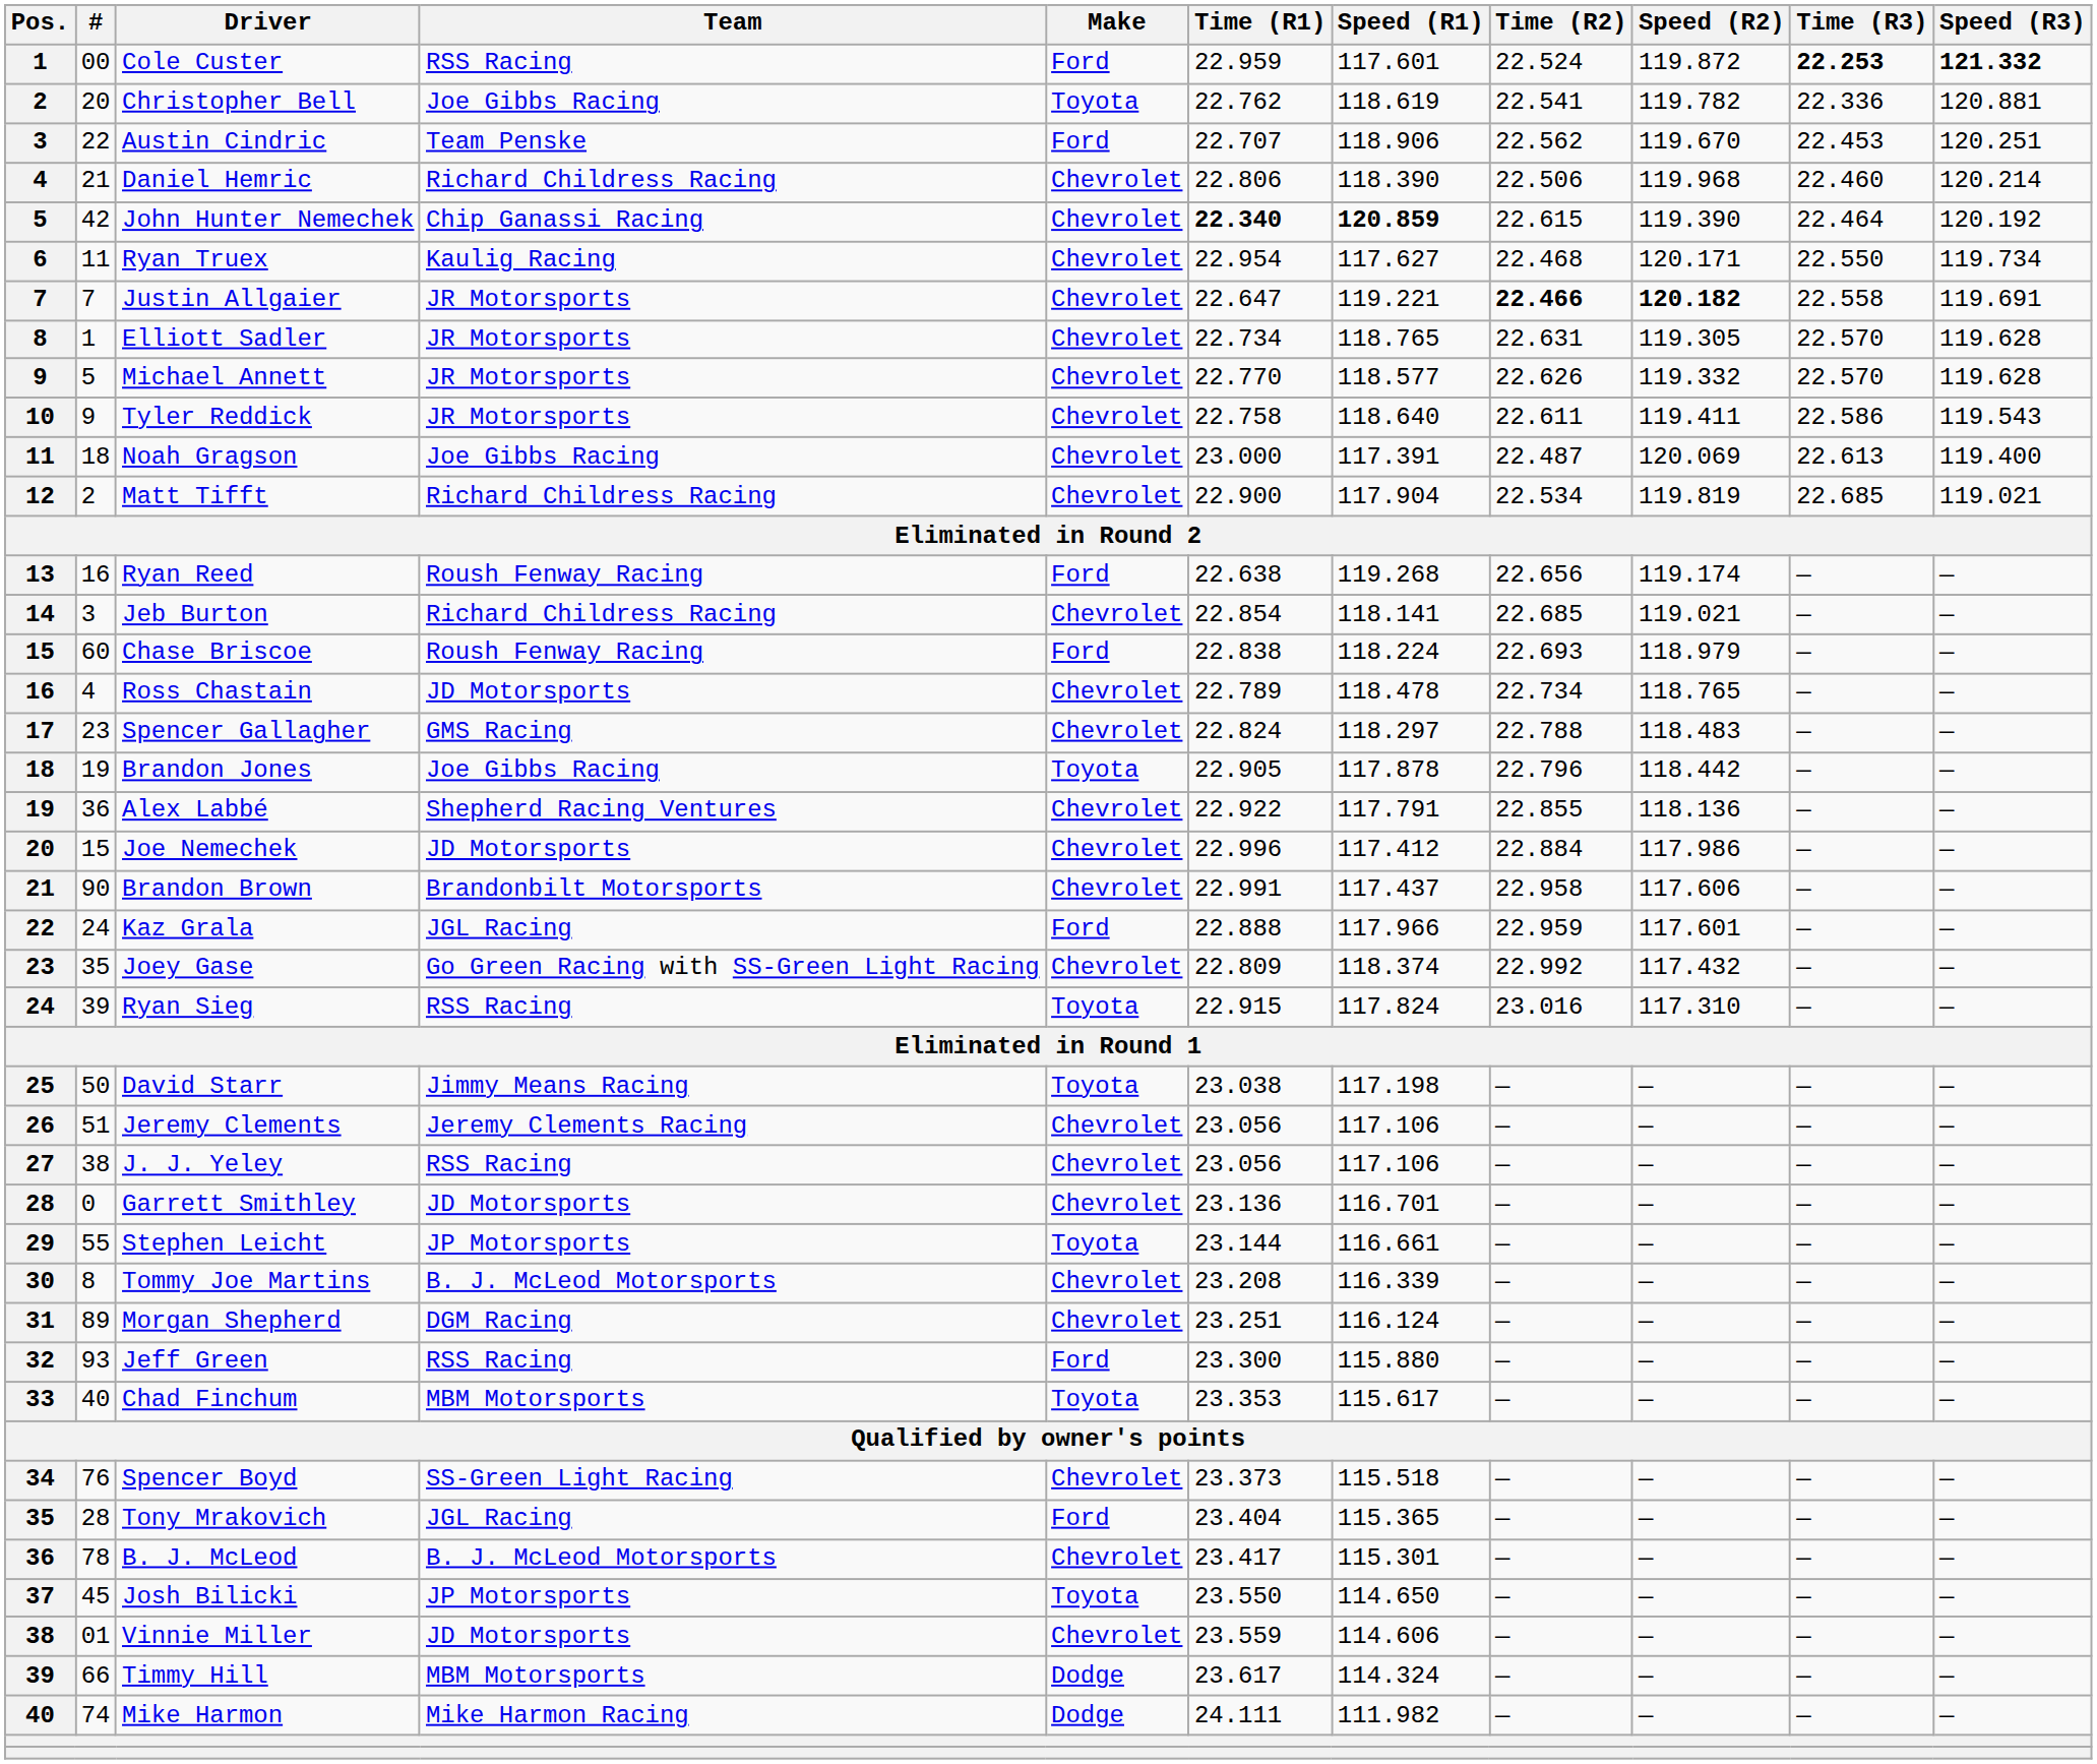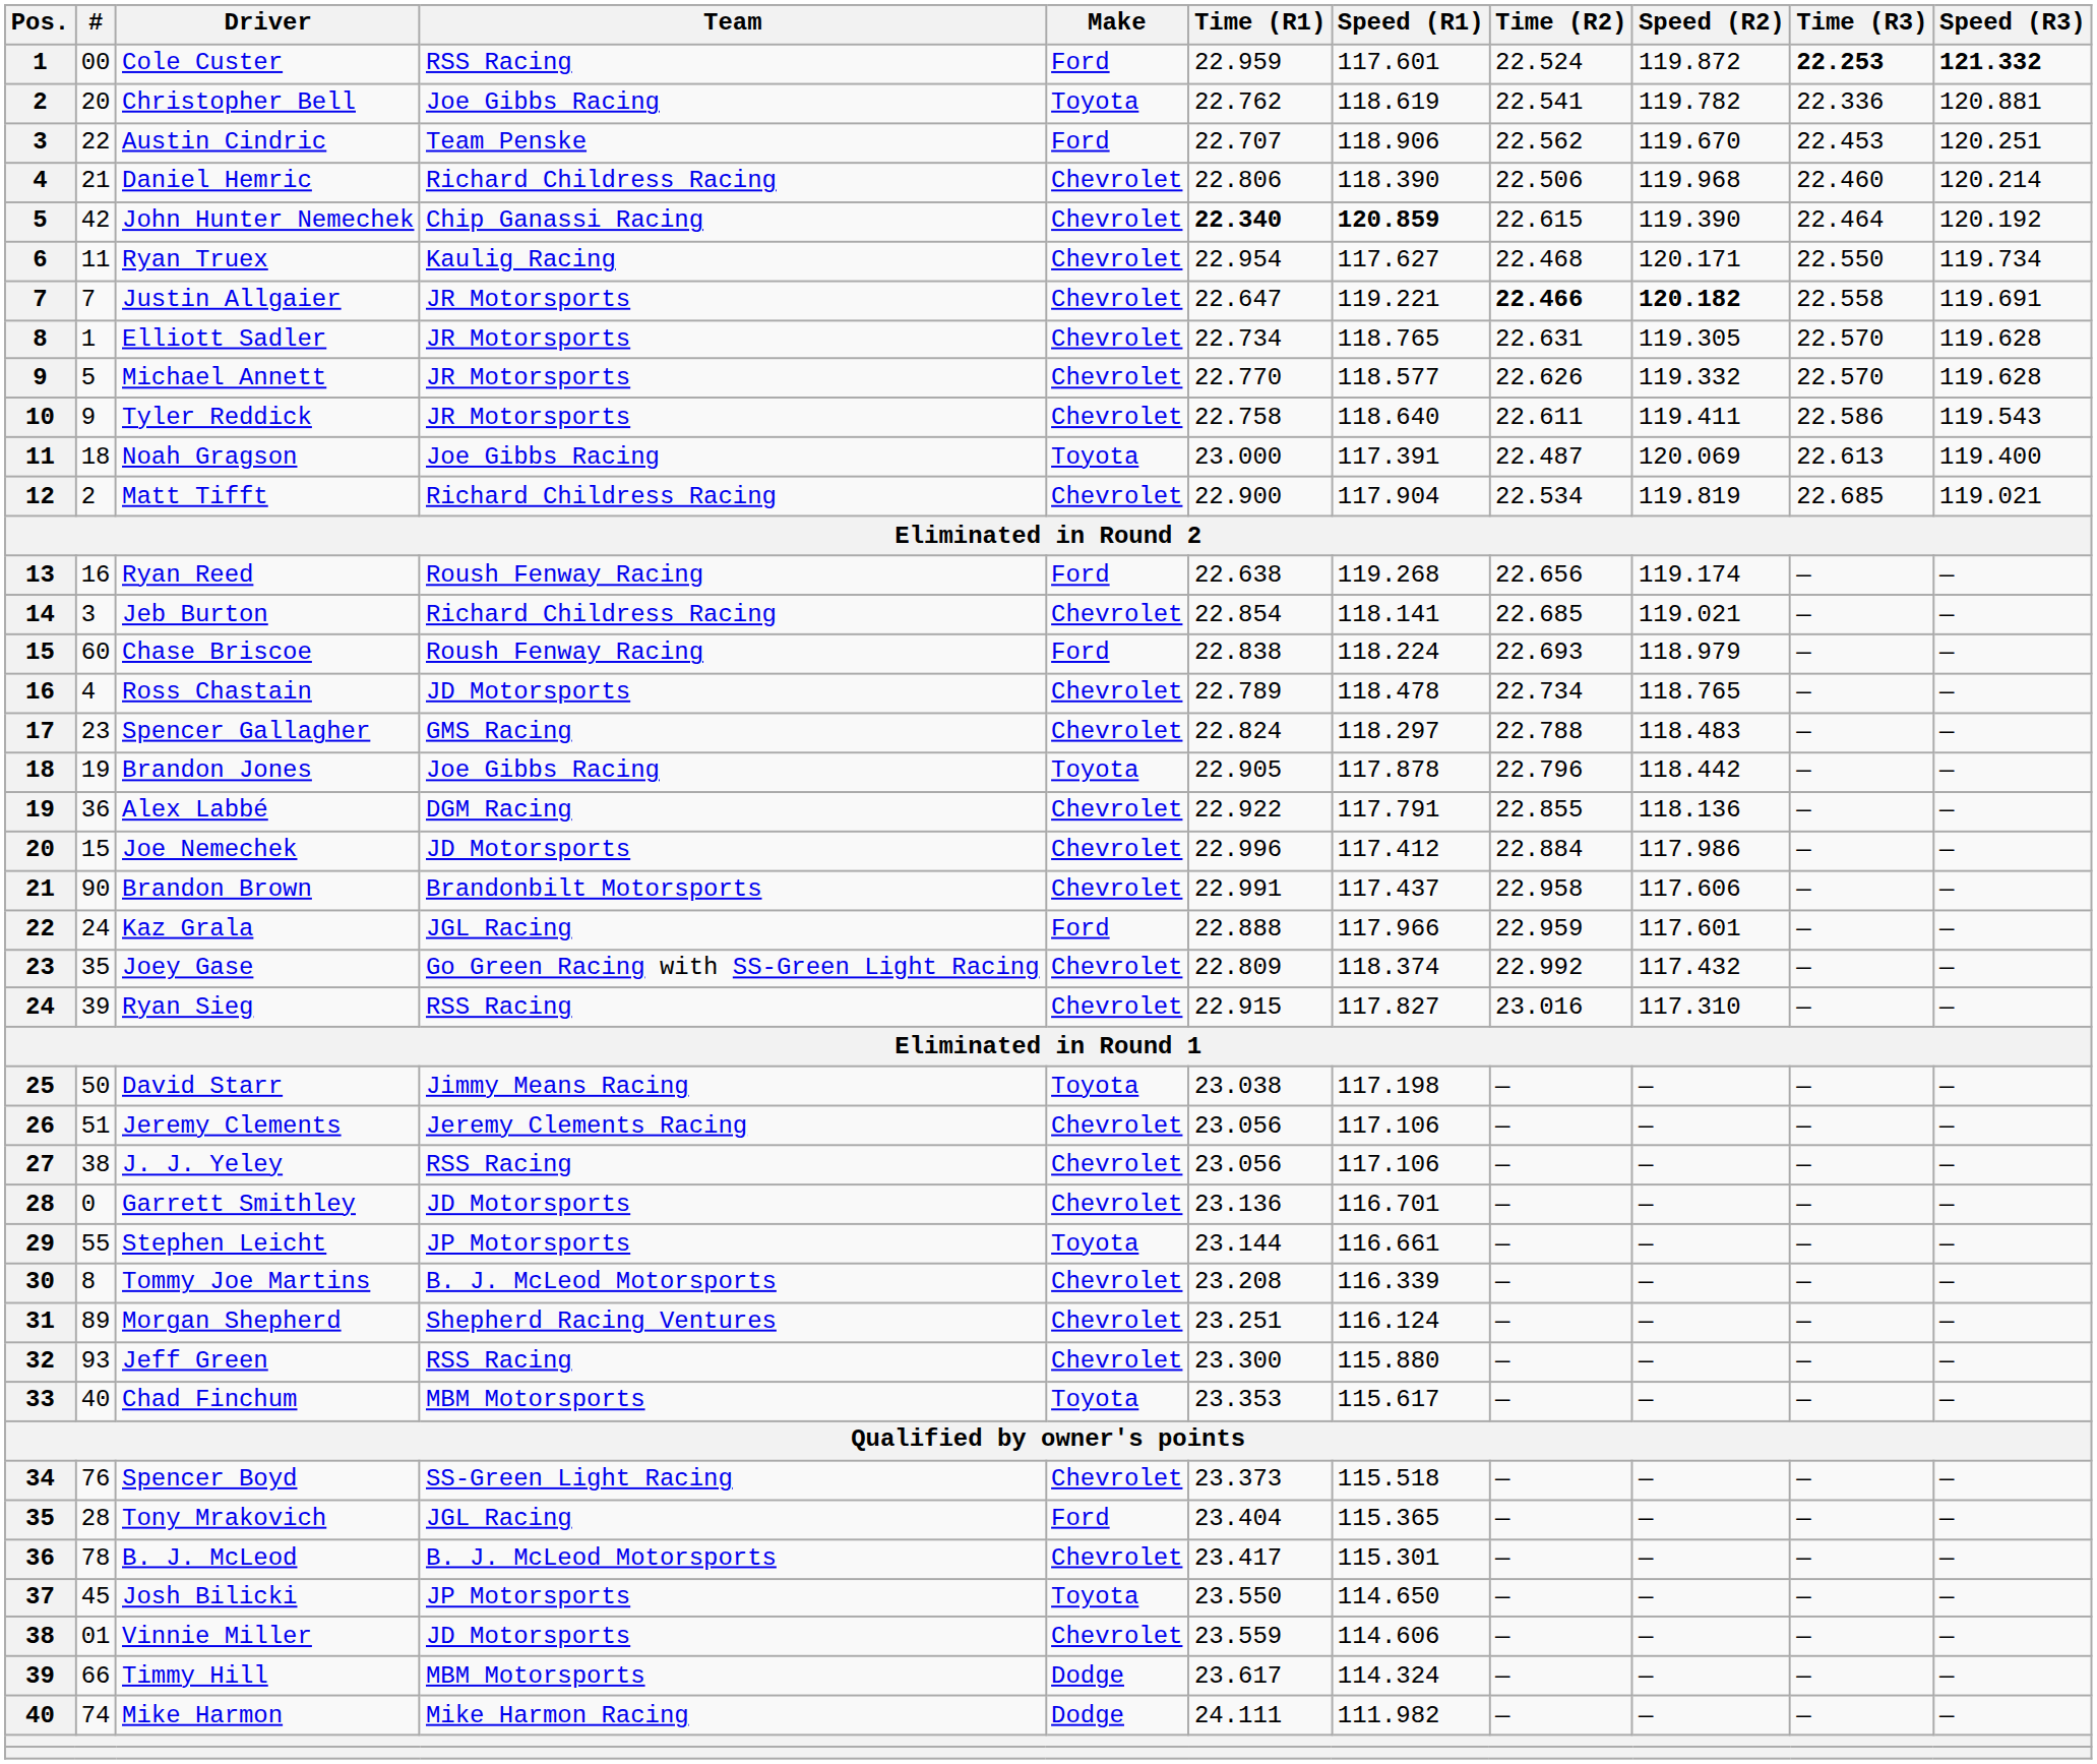Noah Gragson | Make: Chevrolet -> Toyota
Alex Labbé | Team: Shepherd Racing Ventures -> DGM Racing
Ryan Sieg | Make: Toyota -> Chevrolet
Ryan Sieg | Speed (R1): 117.824 -> 117.827
Morgan Shepherd | Team: DGM Racing -> Shepherd Racing Ventures
Jeff Green | Make: Ford -> Chevrolet
